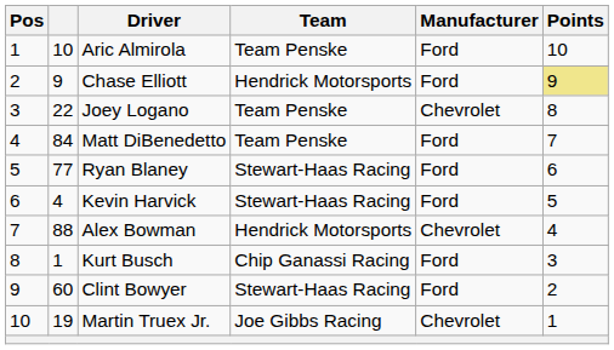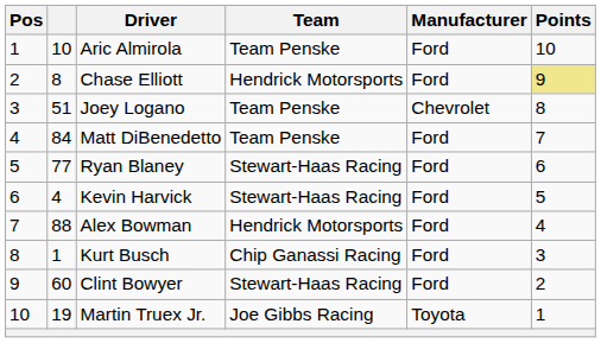Chase Elliott | column 2: 9 -> 8
Joey Logano | column 2: 22 -> 51
Alex Bowman | Manufacturer: Chevrolet -> Ford
Martin Truex Jr. | Manufacturer: Chevrolet -> Toyota
